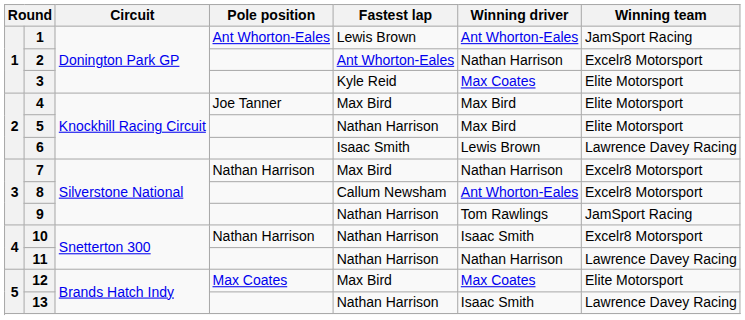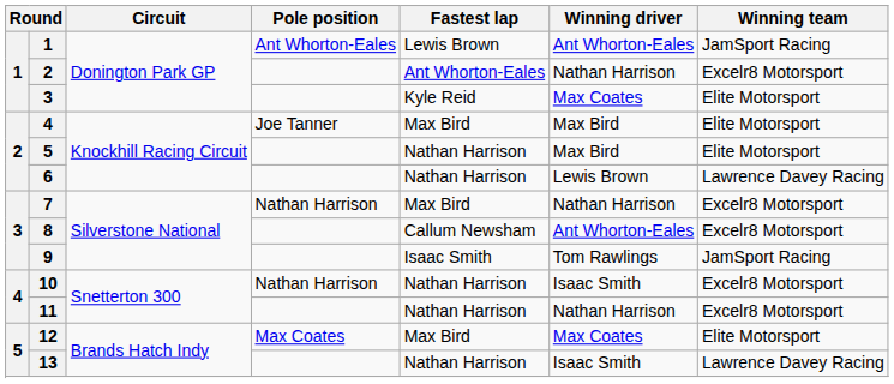6 | Fastest lap: Isaac Smith -> Nathan Harrison
9 | Fastest lap: Nathan Harrison -> Isaac Smith
11 | Winning team: Lawrence Davey Racing -> Excelr8 Motorsport
